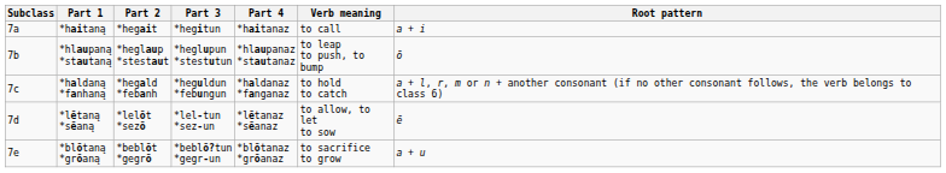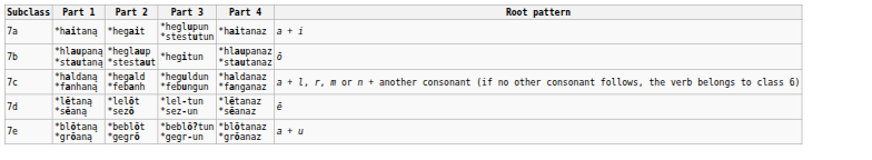- column: Verb meaning | to call | to leap to push, to bump | to hold to catch | to allow, to let to sow | to sacrifice to grow
*haitaną | Part 3: *hegitun -> *heglupun *stestutun
*hlaupaną *stautaną | Part 3: *heglupun *stestutun -> *hegitun
